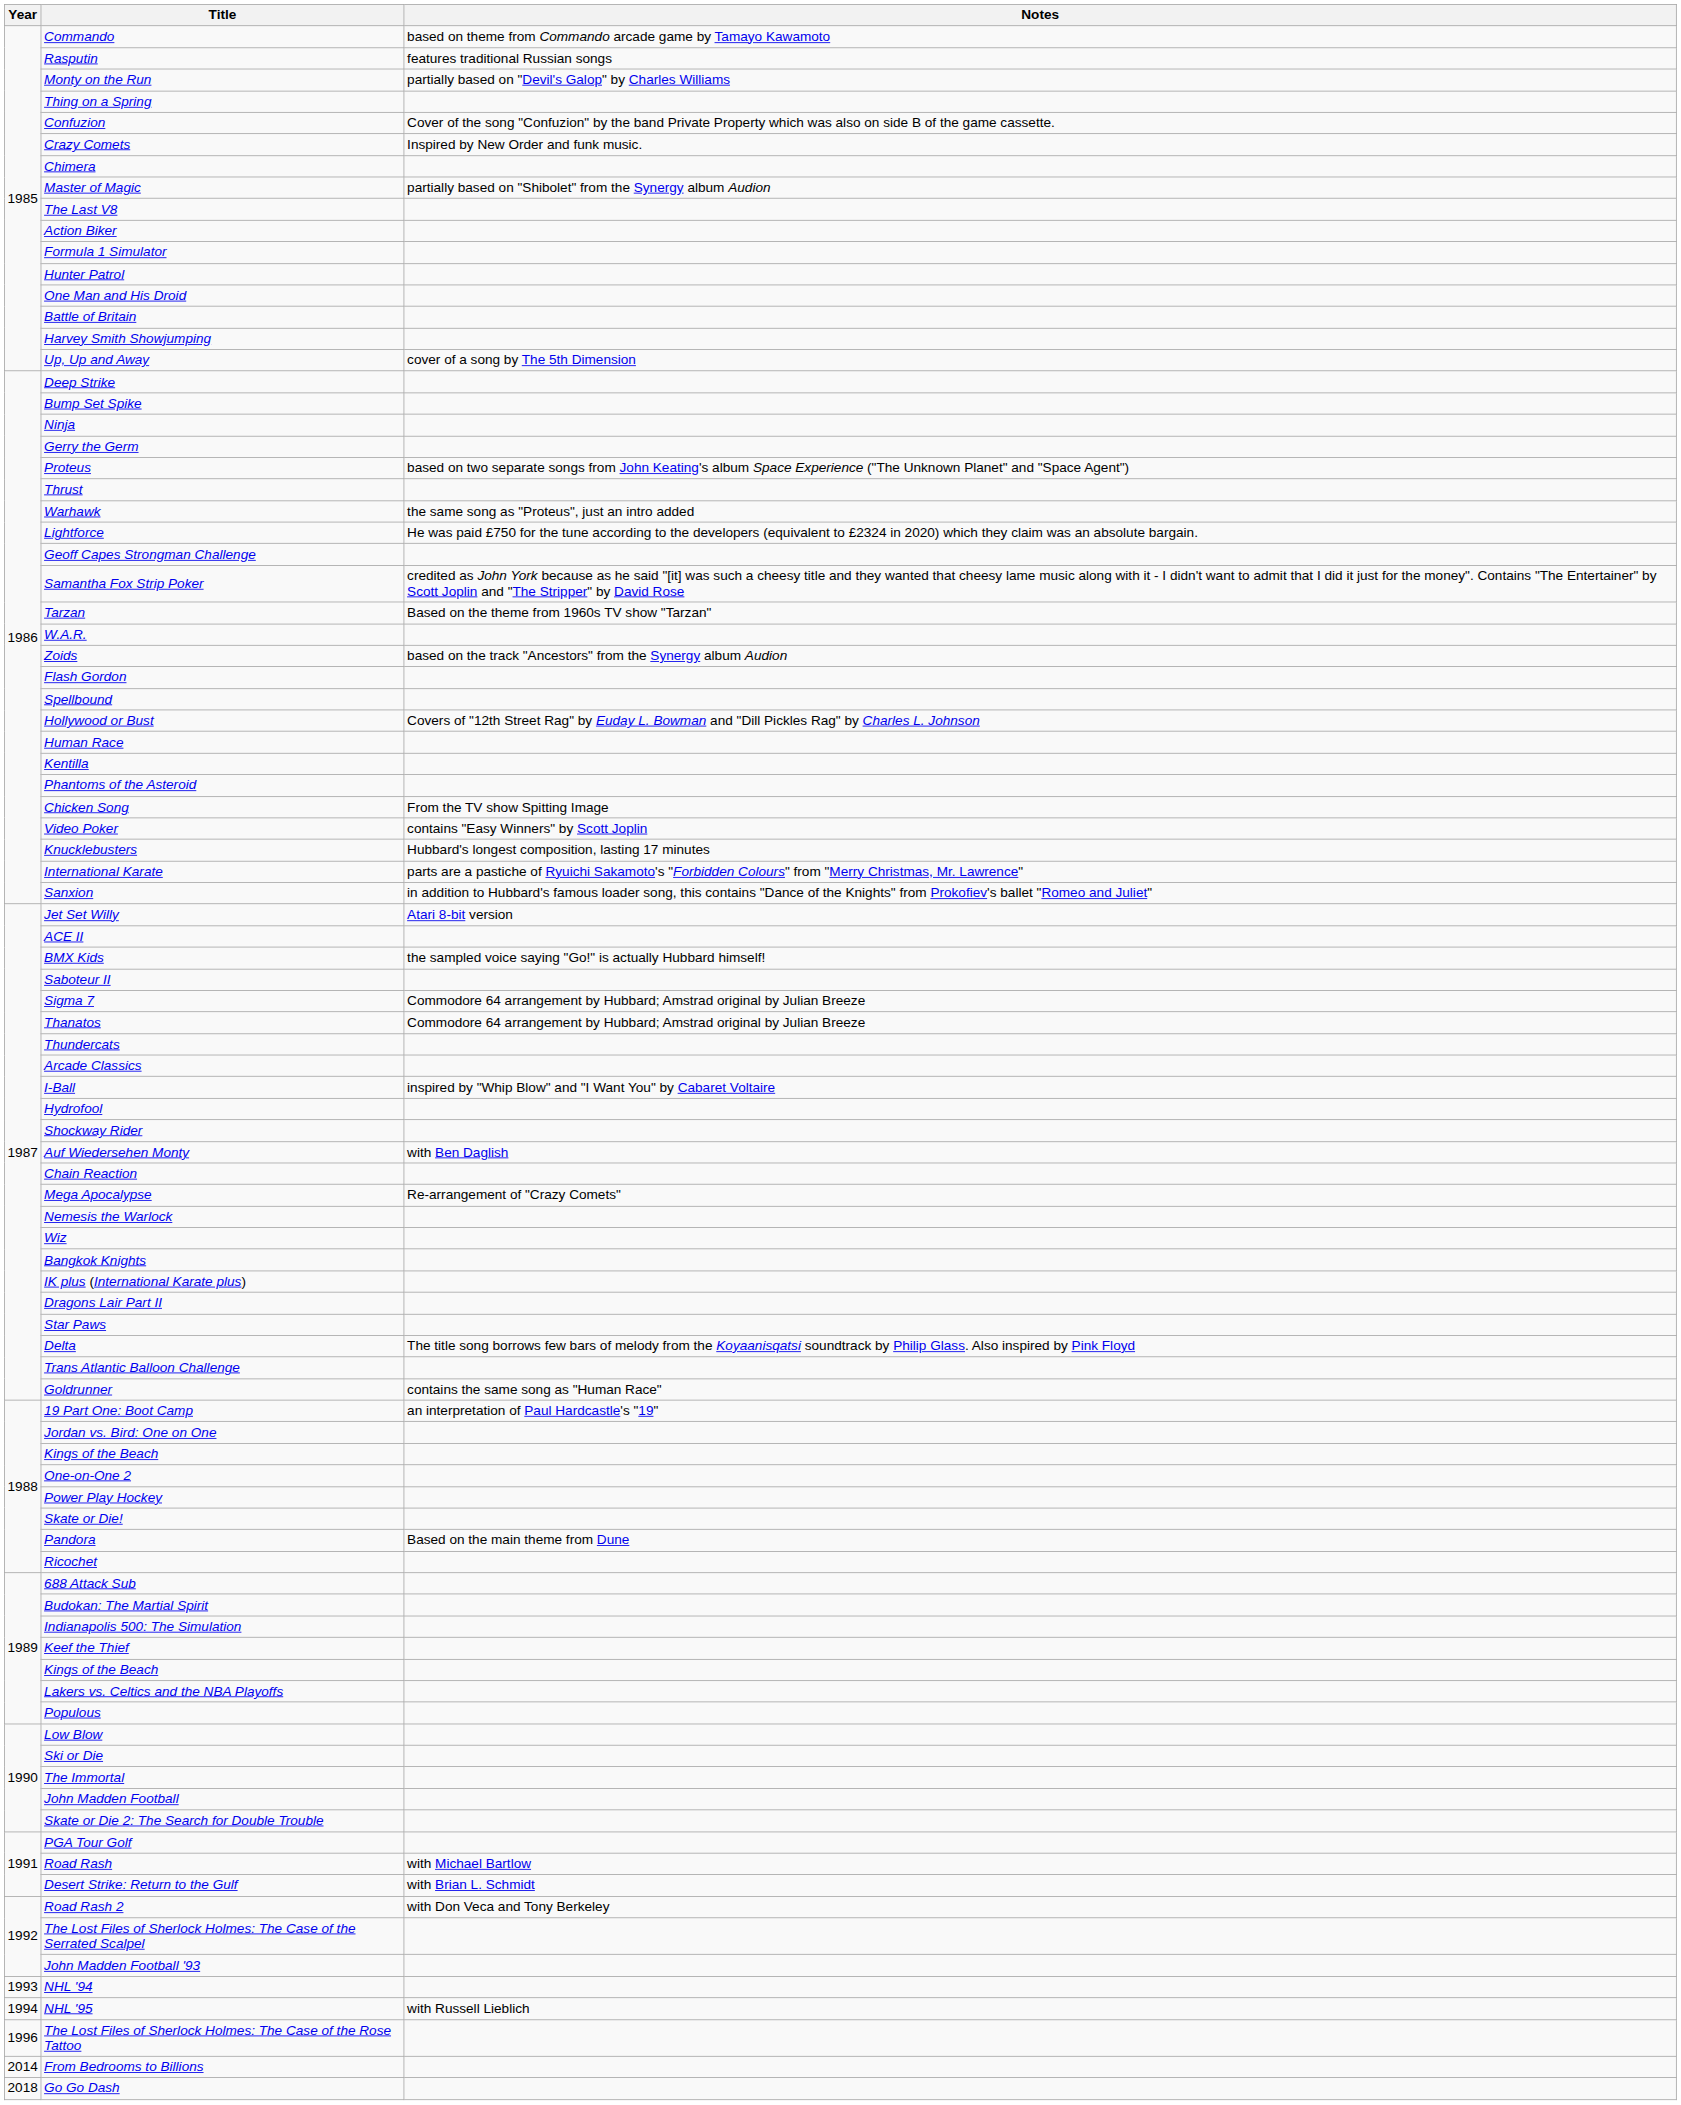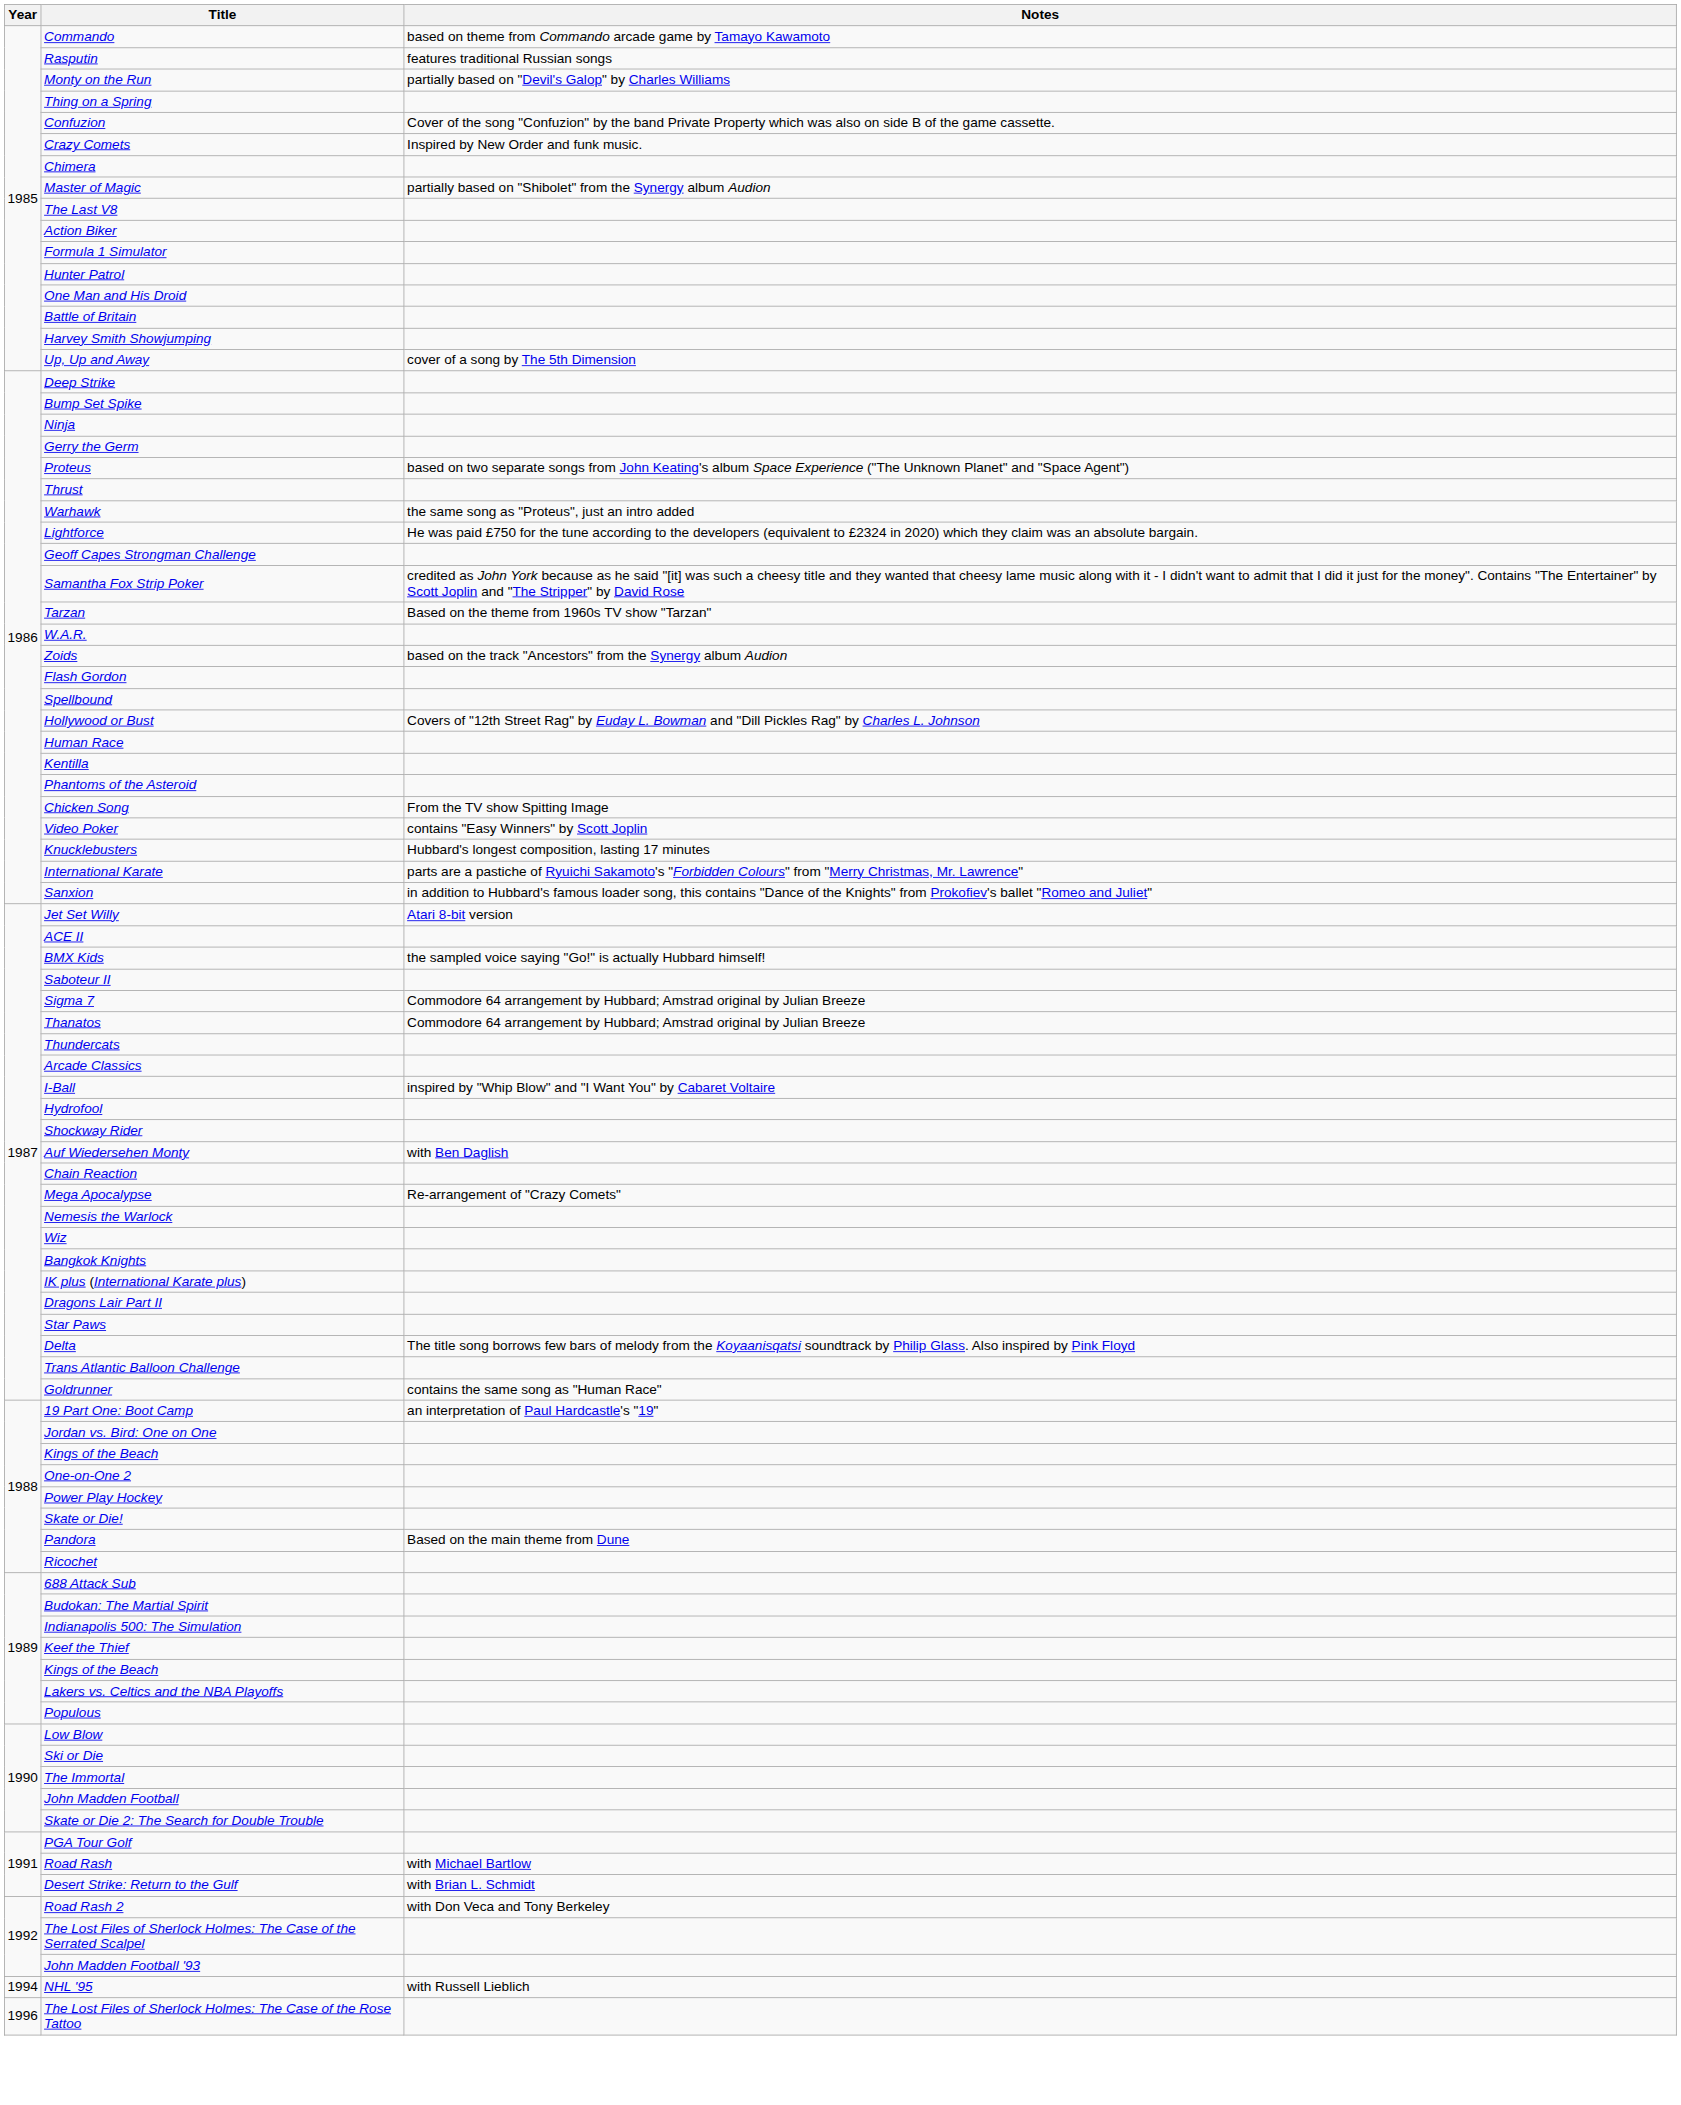- row: 1993 | NHL '94
- row: 2014 | From Bedrooms to Billions
- row: 2018 | Go Go Dash
